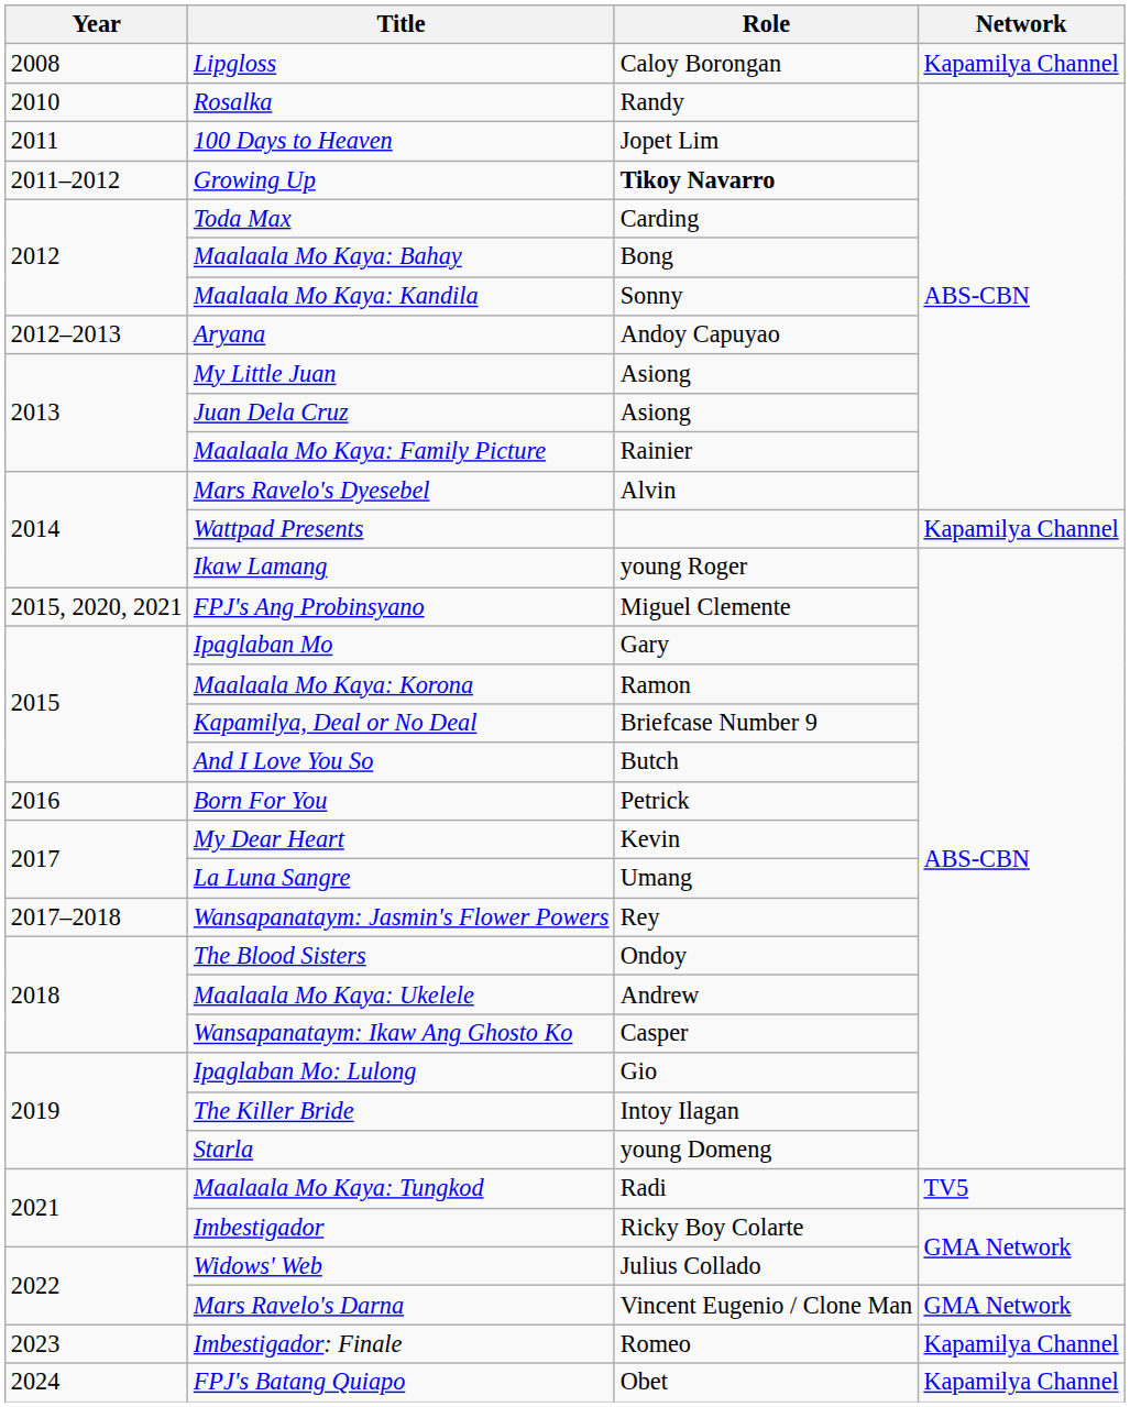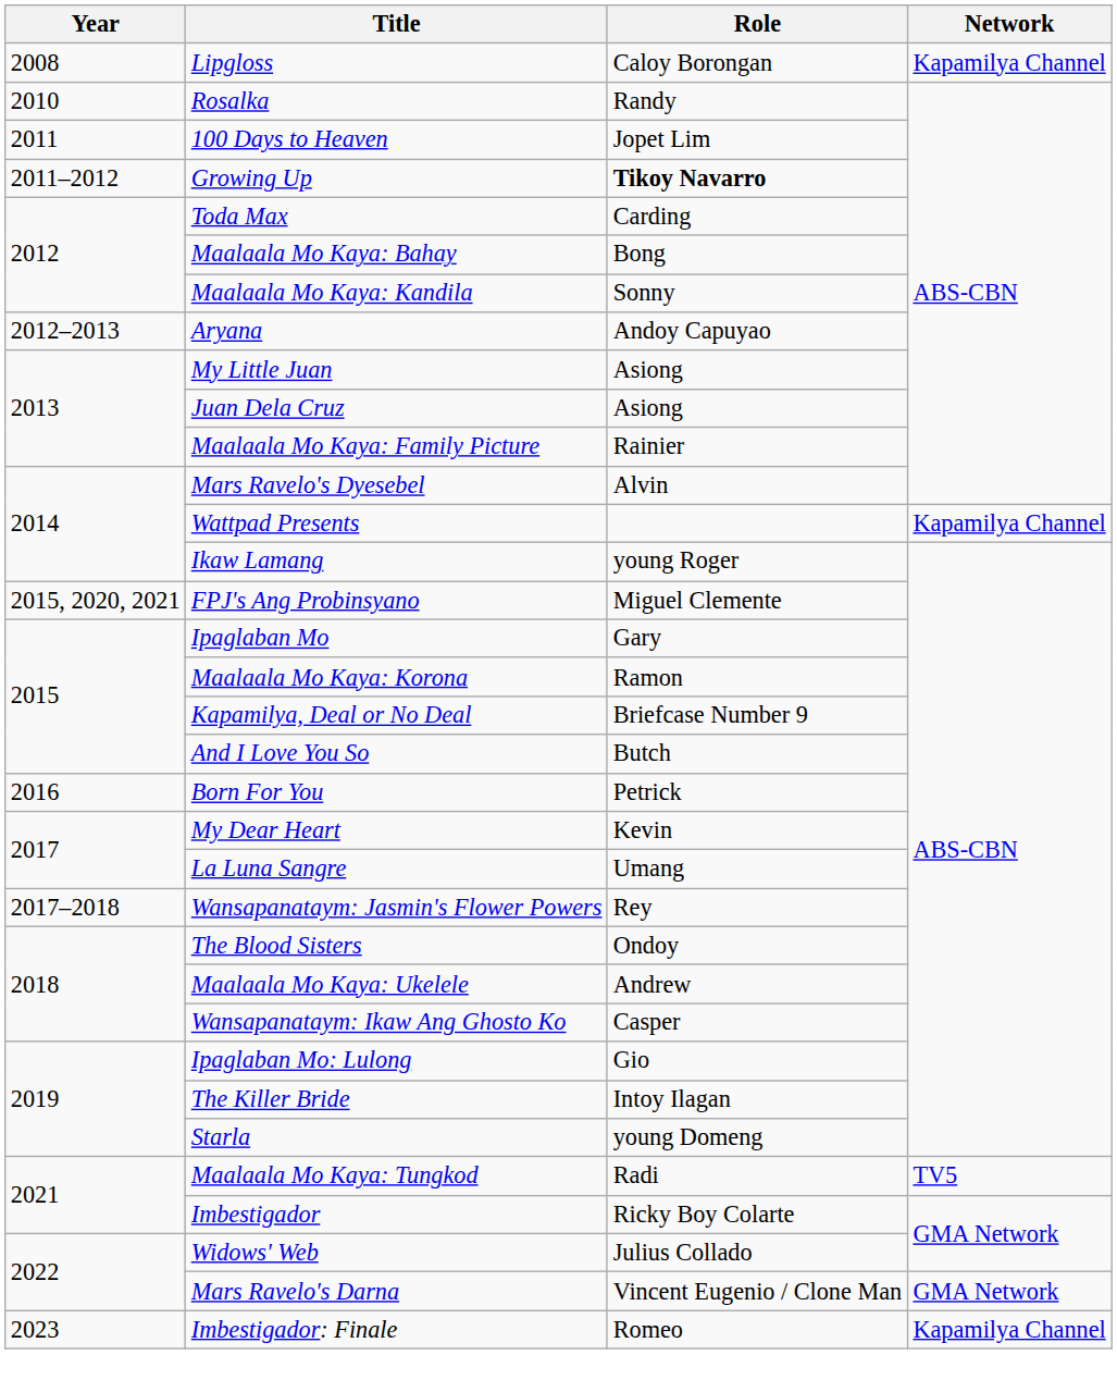- row: 2024 | FPJ's Batang Quiapo | Obet | Kapamilya Channel
